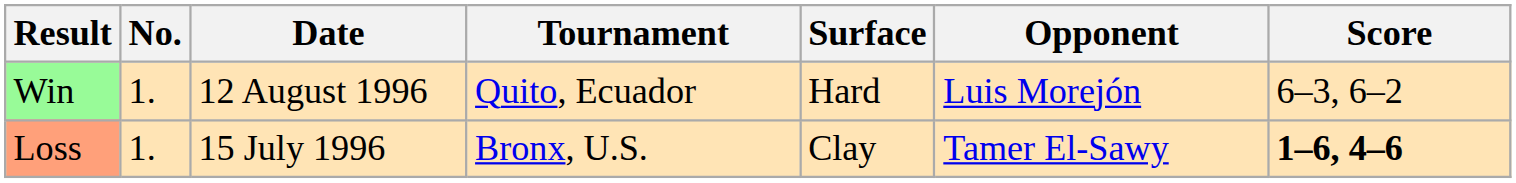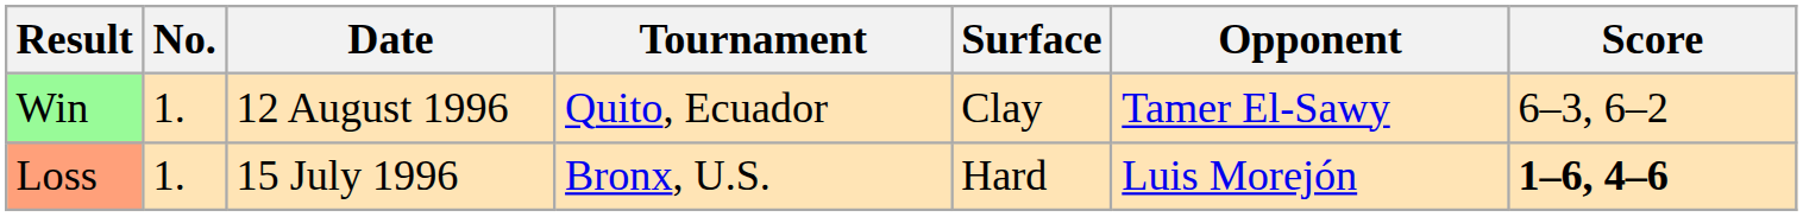Win | Surface: Hard -> Clay
Win | Opponent: Luis Morejón -> Tamer El-Sawy
Loss | Surface: Clay -> Hard
Loss | Opponent: Tamer El-Sawy -> Luis Morejón
